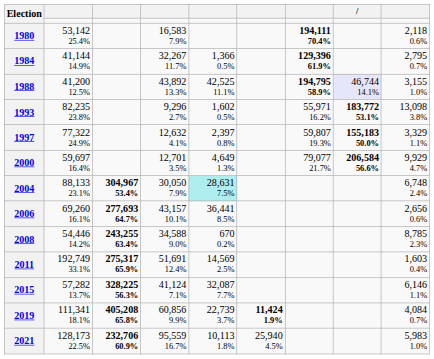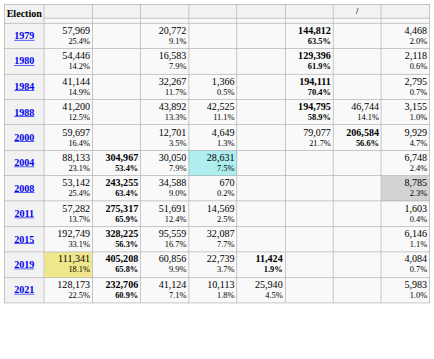+ row: 1979 | 57,969 25.4% | 20,772 9.1% | 144,812 63.5% | 4,468 2.0%
1980 | column 2: 53,142 25.4% -> 54,446 14.2%
1980 | column 7: 194,111 70.4% -> 129,396 61.9%
1984 | column 7: 129,396 61.9% -> 194,111 70.4%
1988 | column 8: lavender background -> no background
- row: 1993 | 82,235 23.8% | 9,296 2.7% | 1,602 0.5% | 55,971 16.2% | 183,772 53.1% | 13,098 3.8%
- row: 1997 | 77,322 24.9% | 12,632 4.1% | 2,397 0.8% | 59,807 19.3% | 155,183 50.0% | 3,329 1.1%
- row: 2006 | 69,260 16.1% | 277,693 64.7% | 43,157 10.1% | 36,441 8.5% | 2,656 0.6%
2008 | column 2: 54,446 14.2% -> 53,142 25.4%
2008 | column 9: no background -> lightgrey background
2011 | column 2: 192,749 33.1% -> 57,282 13.7%
2015 | column 2: 57,282 13.7% -> 192,749 33.1%
2015 | column 4: 41,124 7.1% -> 95,559 16.7%
2019 | column 2: no background -> khaki background
2021 | column 4: 95,559 16.7% -> 41,124 7.1%
